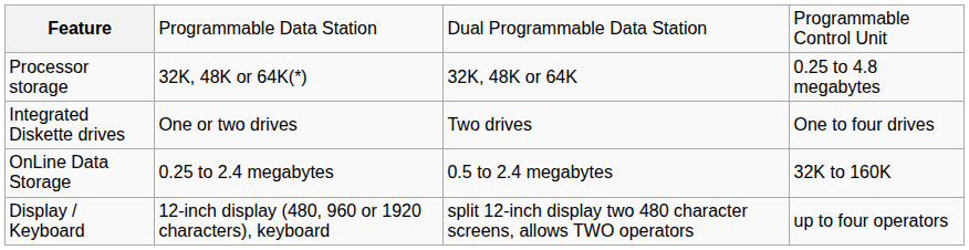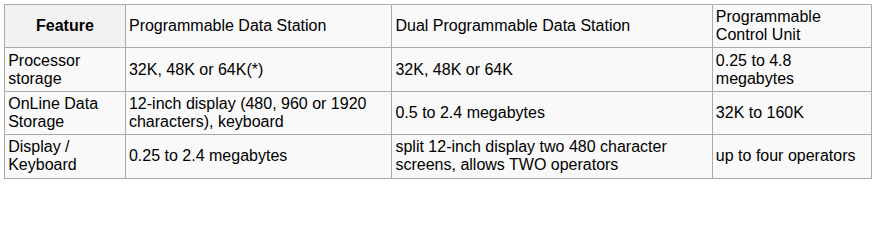- row: Integrated Diskette drives | One or two drives | Two drives | One to four drives
OnLine Data Storage | column 2: 0.25 to 2.4 megabytes -> 12-inch display (480, 960 or 1920 characters), keyboard
Display / Keyboard | column 2: 12-inch display (480, 960 or 1920 characters), keyboard -> 0.25 to 2.4 megabytes
